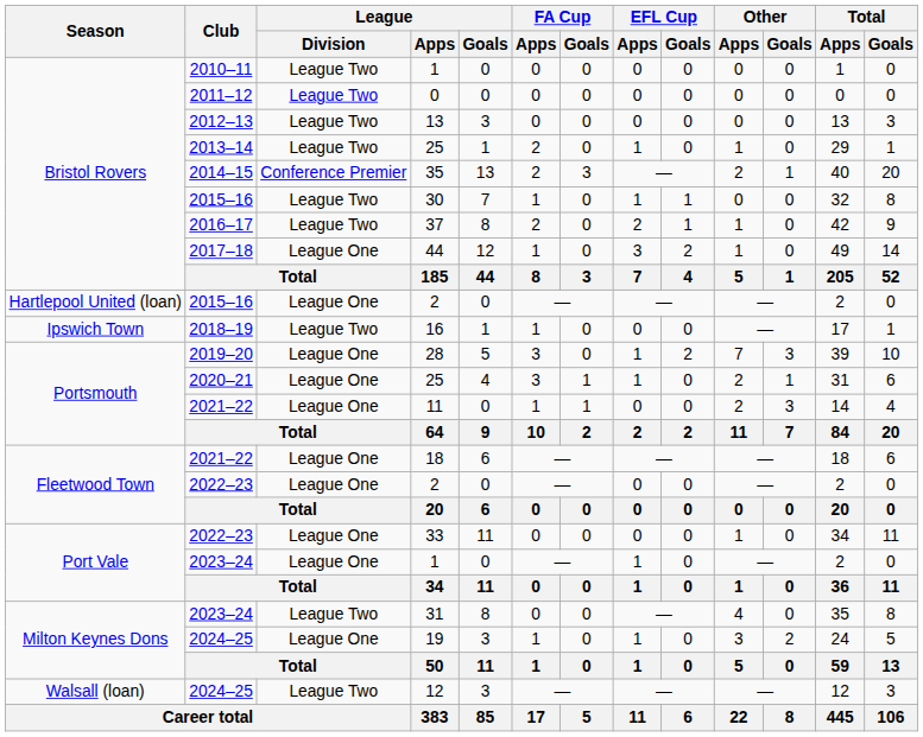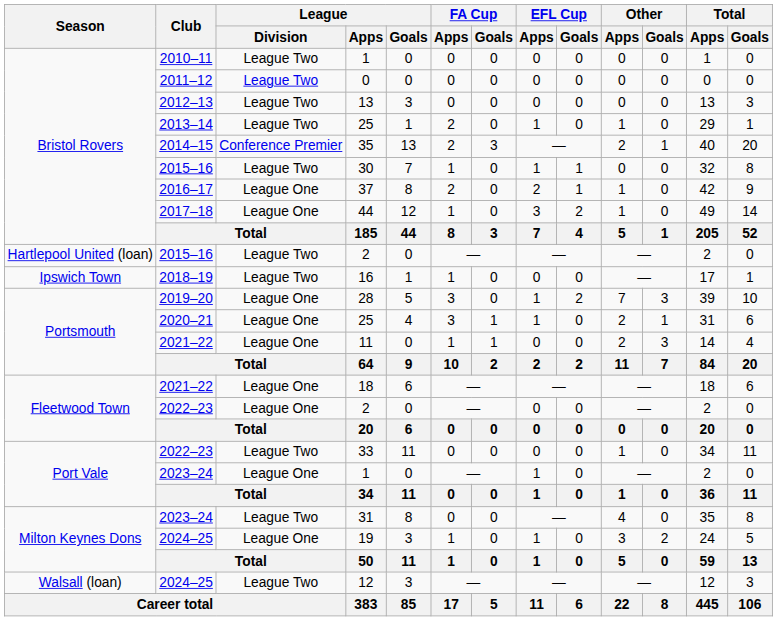37 | League / Division: League Two -> League One
2015–16 / 2 | League / Division: League One -> League Two
33 | League / Division: League One -> League Two
